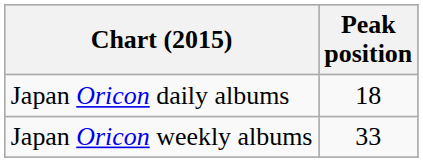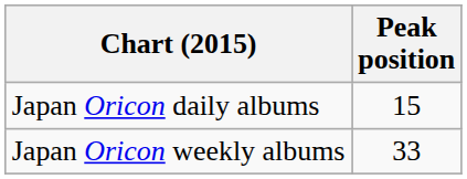Japan Oricon daily albums | Peak position: 18 -> 15
